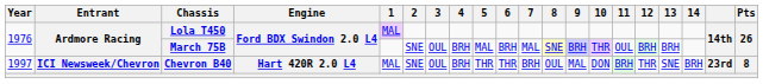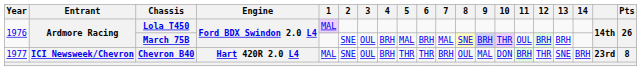Chevron B40 | Year: 1997 -> 1977
